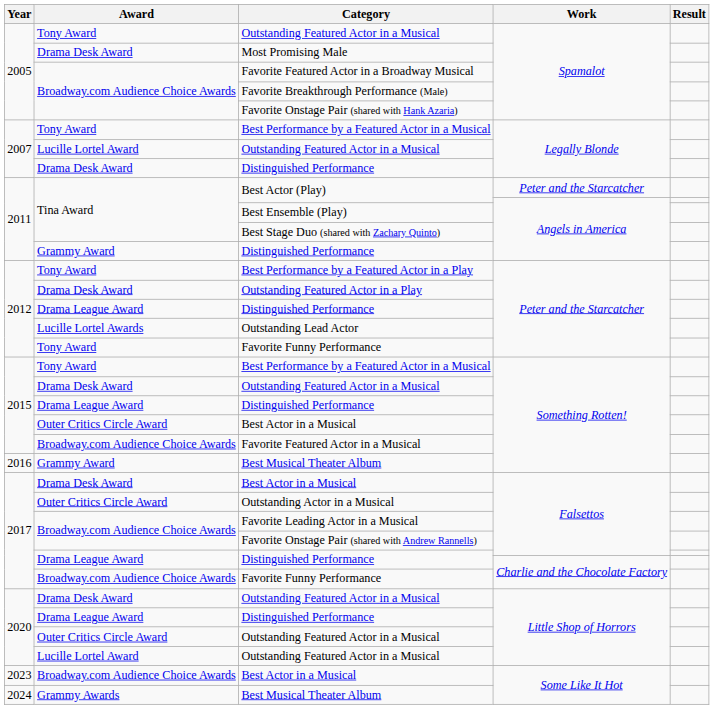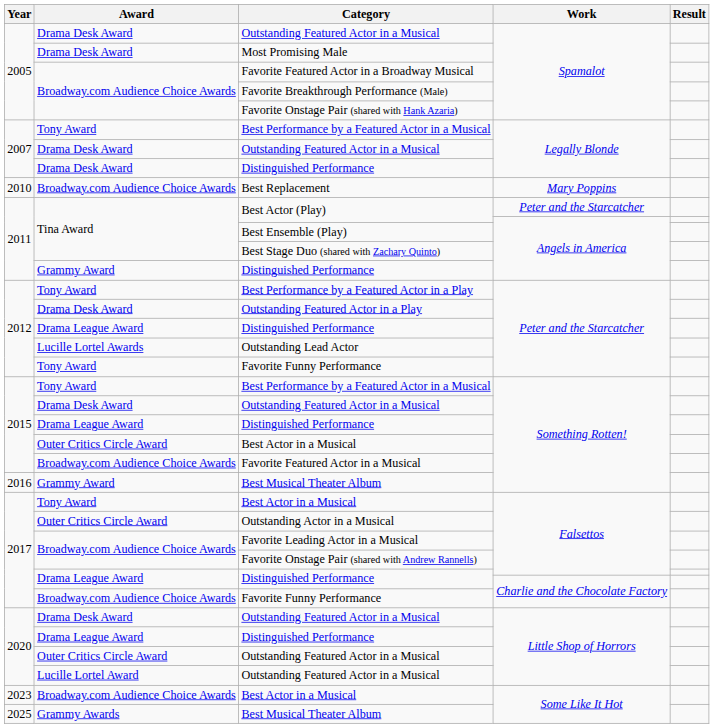Outstanding Featured Actor in a Musical / Spamalot | Award: Tony Award -> Drama Desk Award
Outstanding Featured Actor in a Musical / Legally Blonde | Award: Lucille Lortel Award -> Drama Desk Award
+ row: 2010 | Broadway.com Audience Choice Awards | Best Replacement | Mary Poppins
Best Actor in a Musical / Falsettos | Award: Drama Desk Award -> Tony Award
Best Musical Theater Album / Some Like It Hot | Year: 2024 -> 2025
